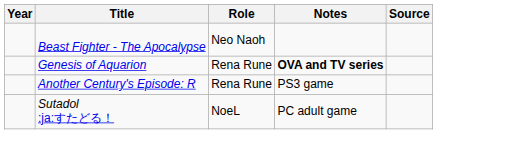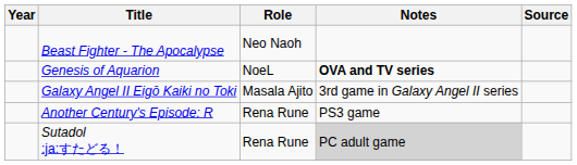Genesis of Aquarion | Role: Rena Rune -> NoeL
+ row: Galaxy Angel II Eigō Kaiki no Toki | Masala Ajito | 3rd game in Galaxy Angel II series
Sutadol :ja:すたどる！ | Role: NoeL -> Rena Rune
Sutadol :ja:すたどる！ | Notes: no background -> lightgrey background
